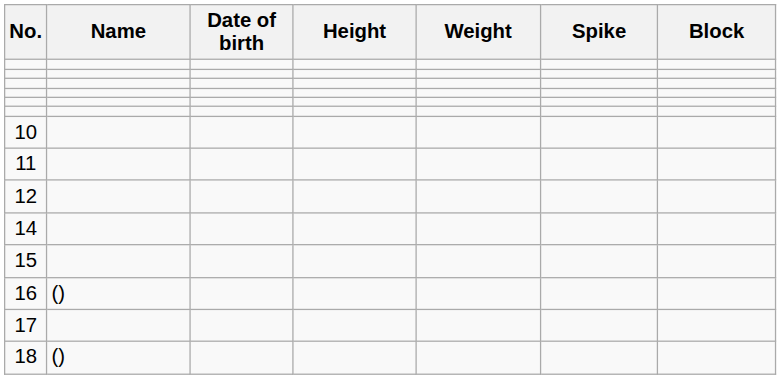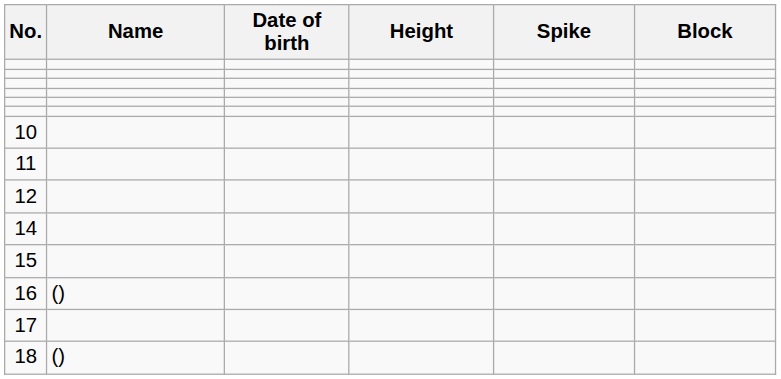- column: Weight
